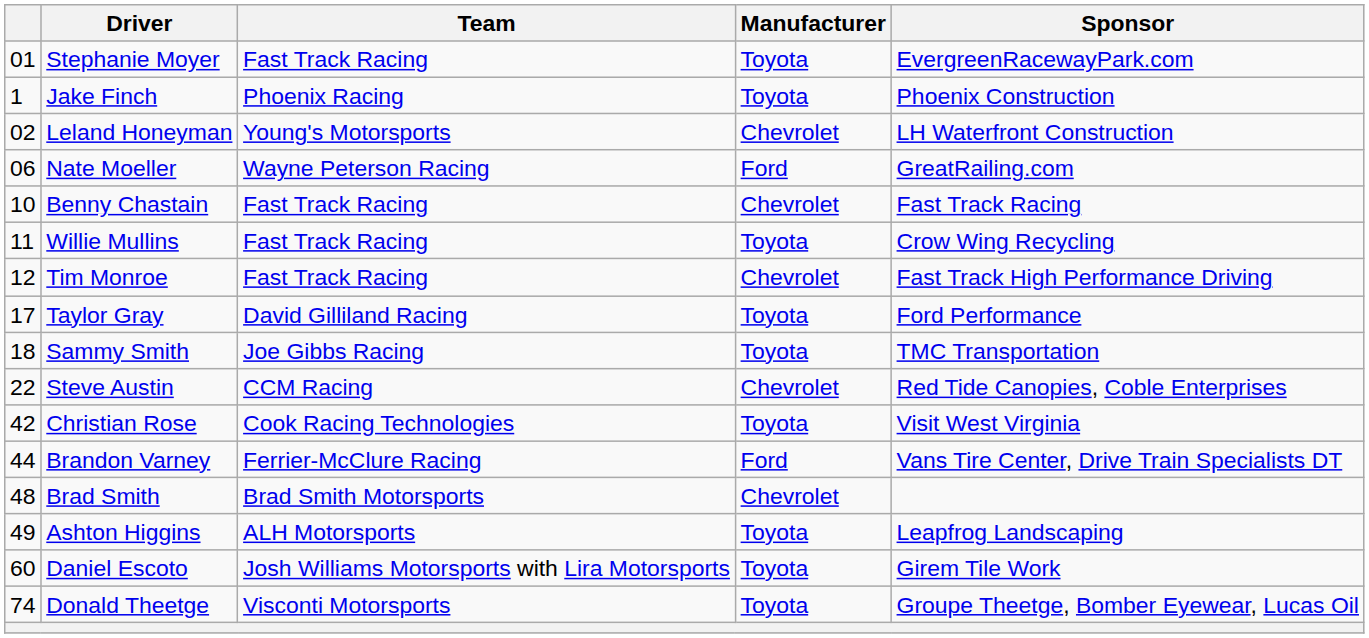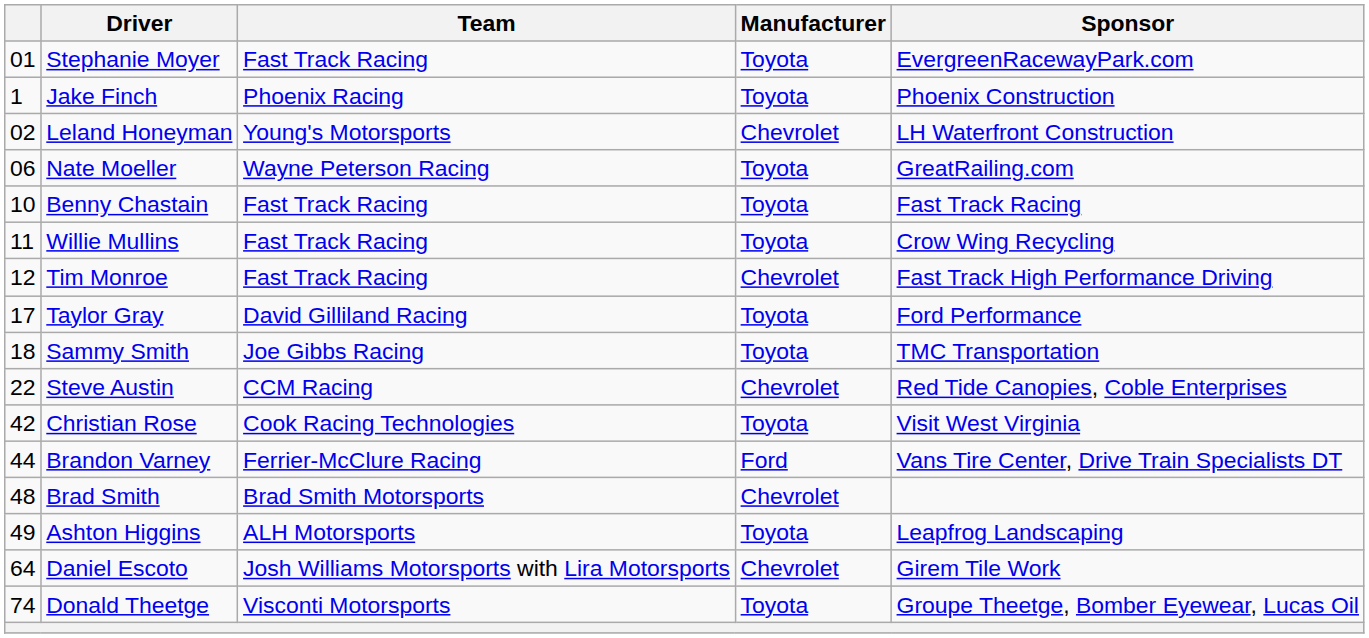Nate Moeller | Manufacturer: Ford -> Toyota
Benny Chastain | Manufacturer: Chevrolet -> Toyota
Daniel Escoto | column 1: 60 -> 64
Daniel Escoto | Manufacturer: Toyota -> Chevrolet
